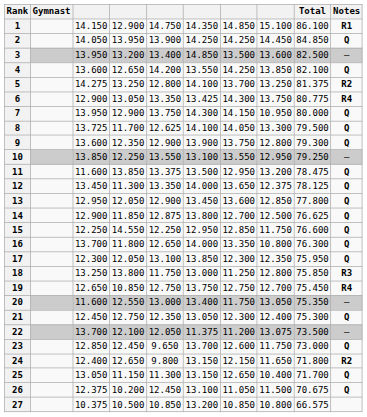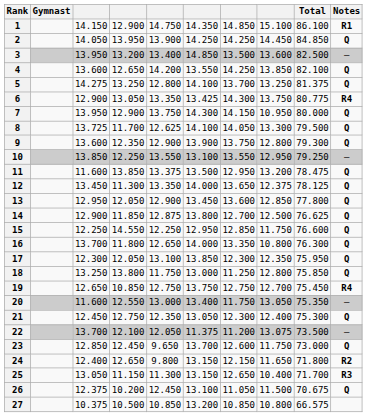5 | Notes: R2 -> Q
18 | Notes: R3 -> Q
25 | Notes: Q -> R3
